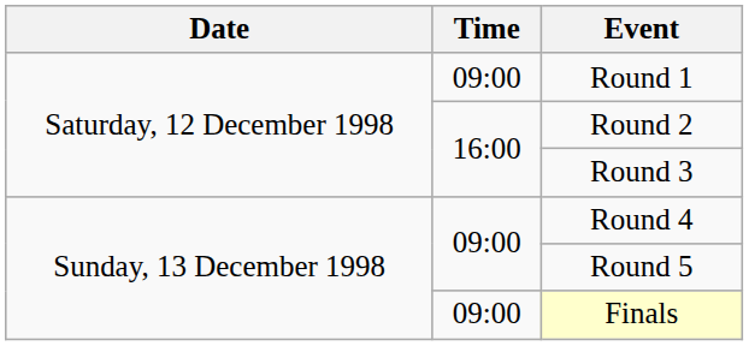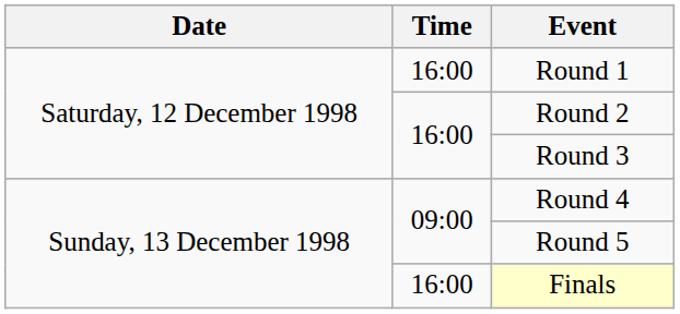Round 1 | Time: 09:00 -> 16:00
Finals | Time: 09:00 -> 16:00
